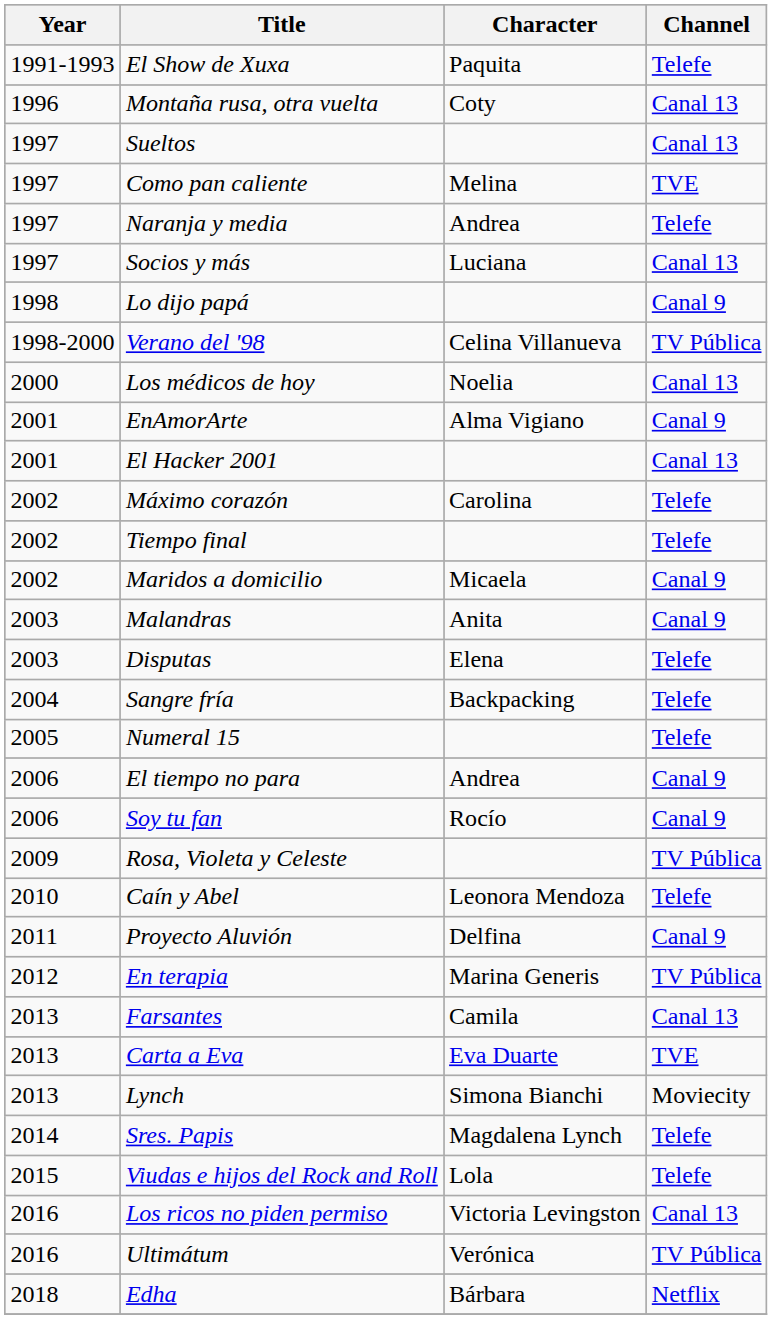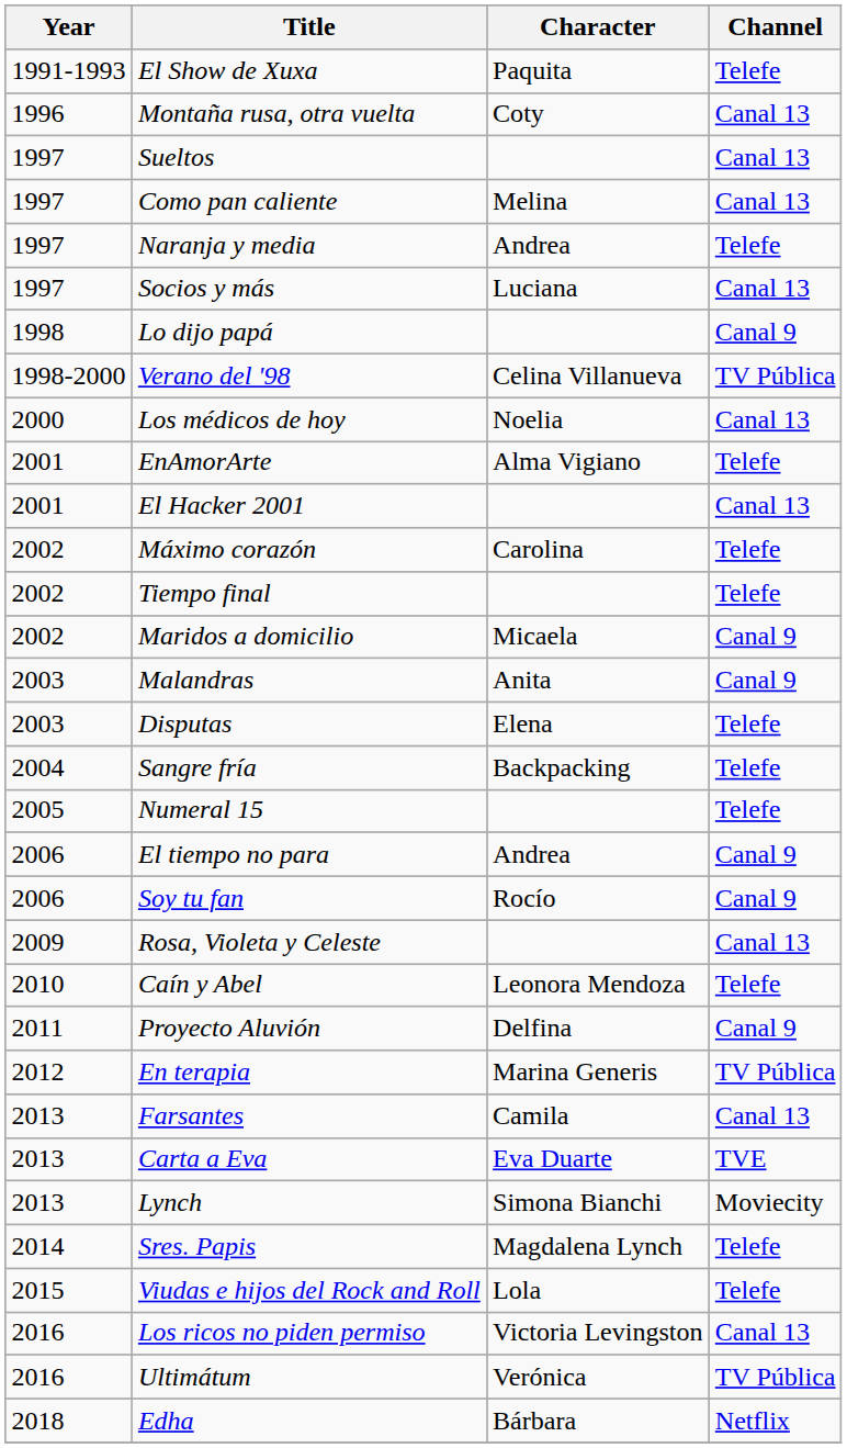Como pan caliente | Channel: TVE -> Canal 13
EnAmorArte | Channel: Canal 9 -> Telefe
Rosa, Violeta y Celeste | Channel: TV Pública -> Canal 13
